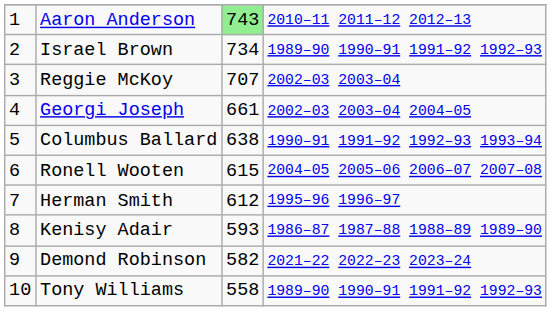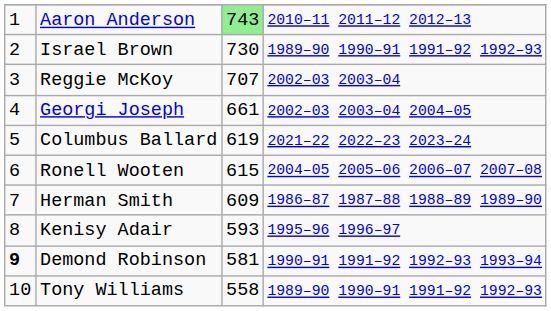Israel Brown | column 3: 734 -> 730
Columbus Ballard | column 3: 638 -> 619
Columbus Ballard | column 4: 1990–91 1991–92 1992–93 1993–94 -> 2021–22 2022–23 2023–24
Herman Smith | column 3: 612 -> 609
Herman Smith | column 4: 1995–96 1996–97 -> 1986–87 1987–88 1988–89 1989–90
Kenisy Adair | column 4: 1986–87 1987–88 1988–89 1989–90 -> 1995–96 1996–97
Demond Robinson | column 1: normal -> bold
Demond Robinson | column 3: 582 -> 581
Demond Robinson | column 4: 2021–22 2022–23 2023–24 -> 1990–91 1991–92 1992–93 1993–94
